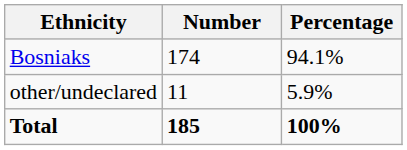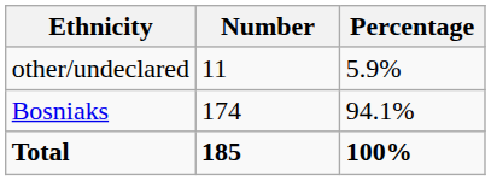rows swapped: Bosniaks <-> other/undeclared
